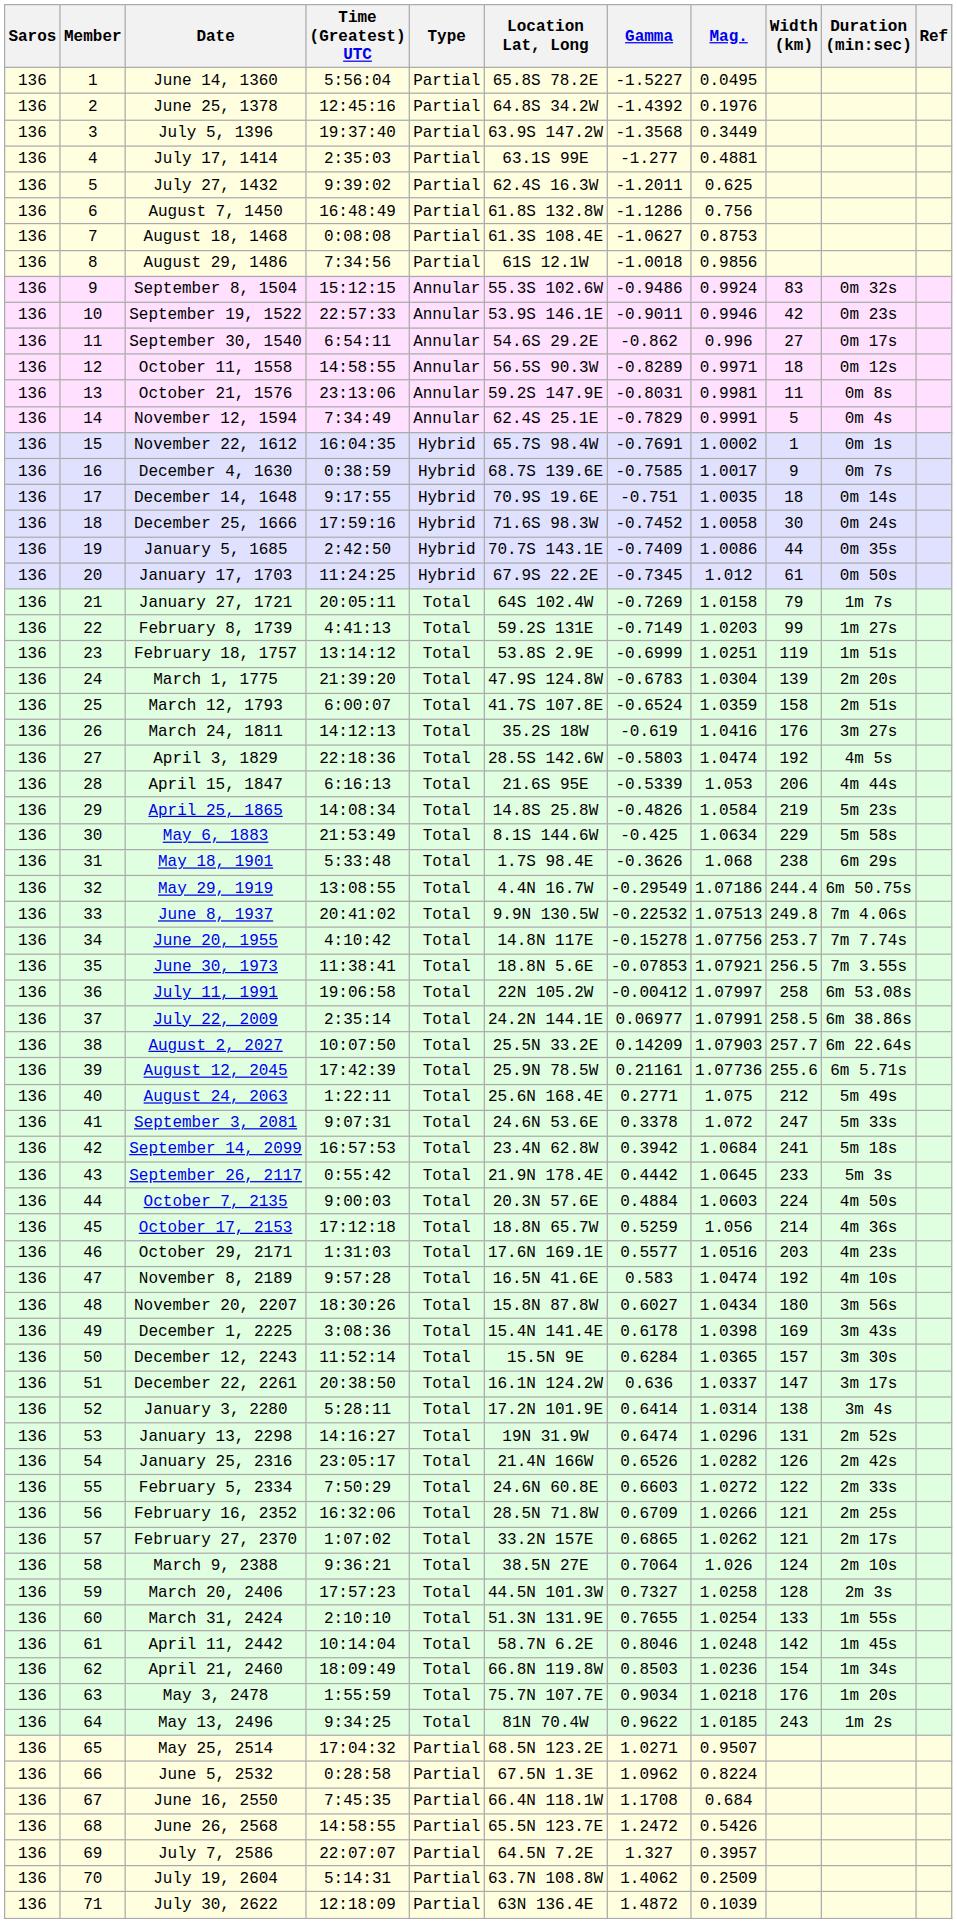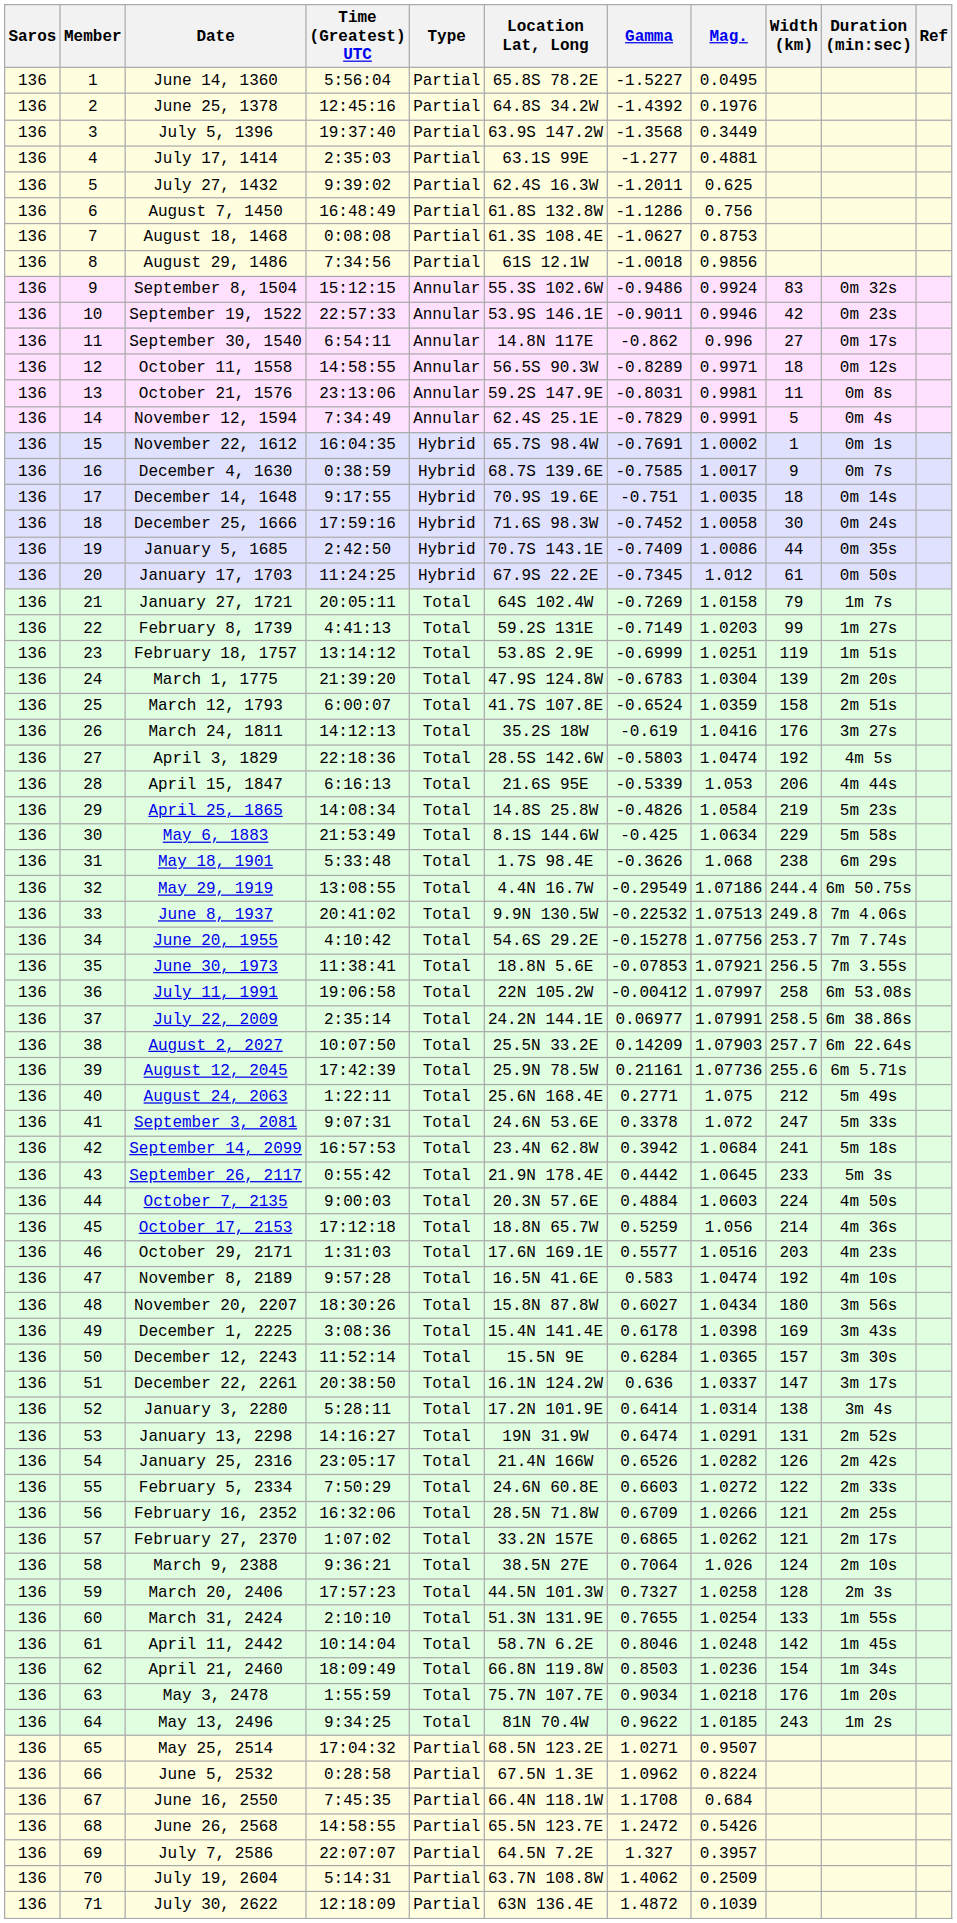September 30, 1540 | Location Lat, Long: 54.6S 29.2E -> 14.8N 117E
June 20, 1955 | Location Lat, Long: 14.8N 117E -> 54.6S 29.2E
January 13, 2298 | Mag.: 1.0296 -> 1.0291
